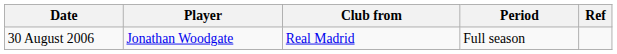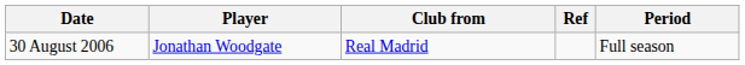columns swapped: Period <-> Ref
